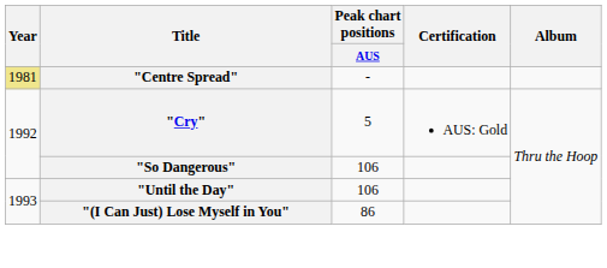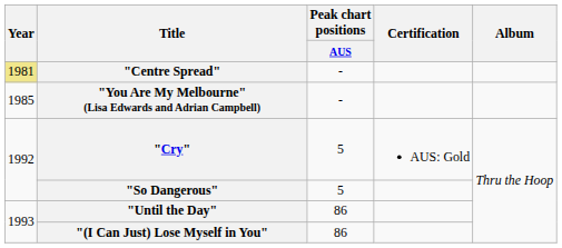+ row: 1985 | "You Are My Melbourne" (Lisa Edwards and Adrian Campbell) | -
"So Dangerous" | Peak chart positions / AUS: 106 -> 5
"Until the Day" | Peak chart positions / AUS: 106 -> 86
